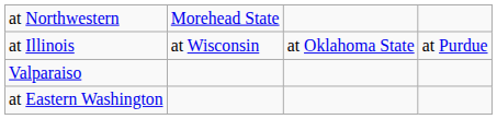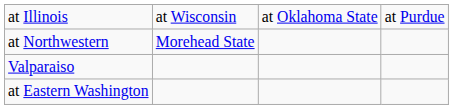rows swapped: at Illinois <-> at Northwestern
